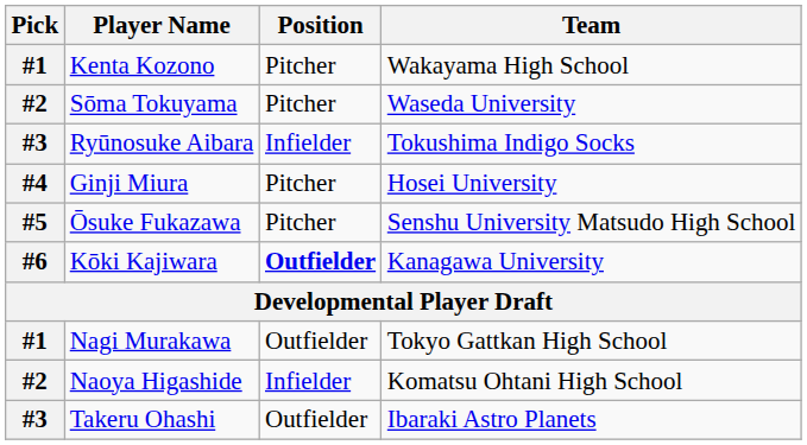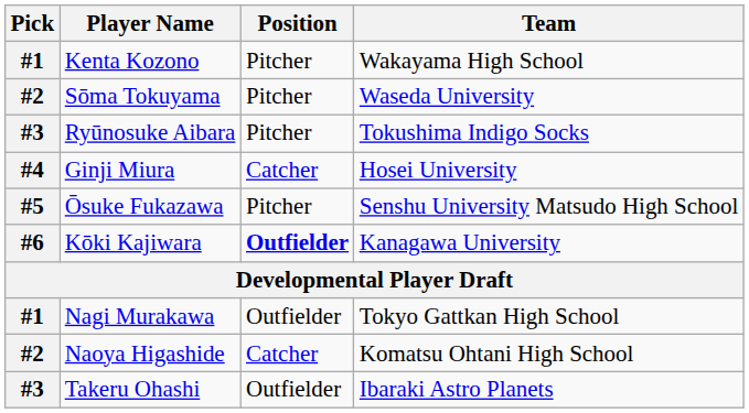Ryūnosuke Aibara | Position: Infielder -> Pitcher
Ginji Miura | Position: Pitcher -> Catcher
Naoya Higashide | Position: Infielder -> Catcher
